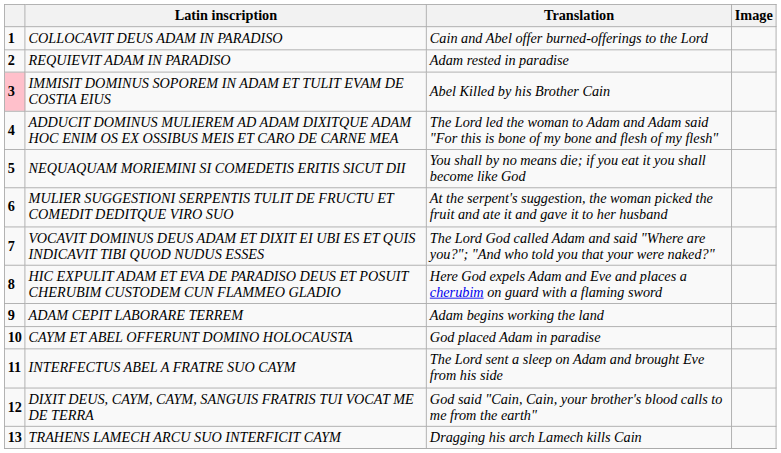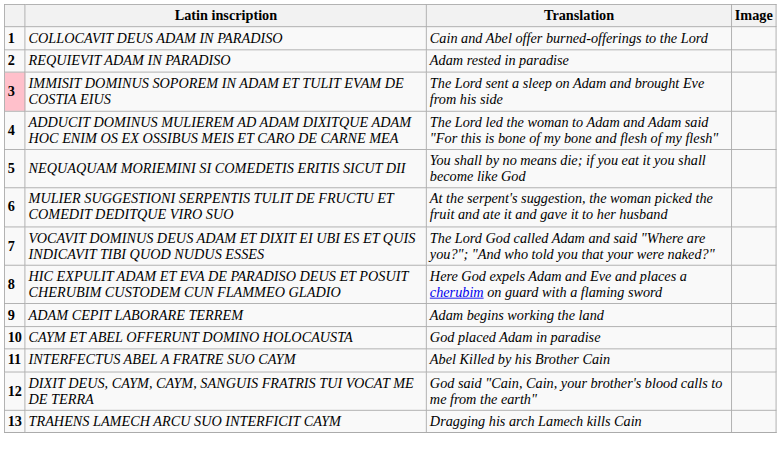IMMISIT DOMINUS SOPOREM IN ADAM ET TULIT EVAM DE COSTIA EIUS | Translation: Abel Killed by his Brother Cain -> The Lord sent a sleep on Adam and brought Eve from his side
INTERFECTUS ABEL A FRATRE SUO CAYM | Translation: The Lord sent a sleep on Adam and brought Eve from his side -> Abel Killed by his Brother Cain
